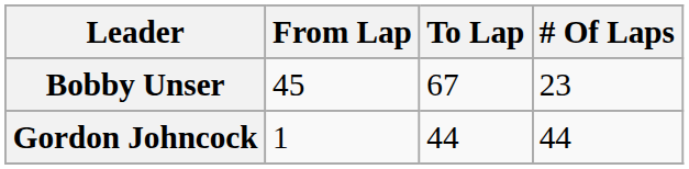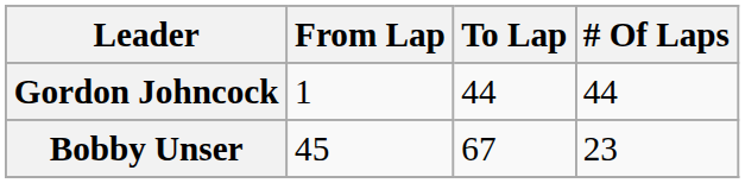rows swapped: Gordon Johncock <-> Bobby Unser
